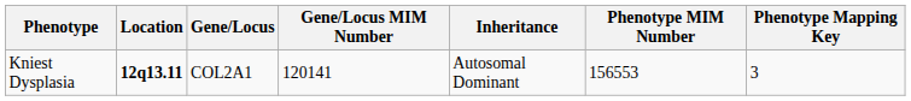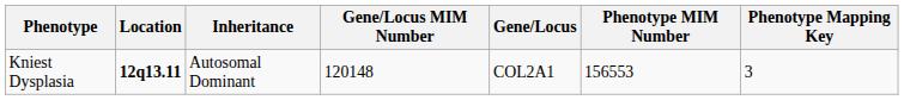columns swapped: Gene/Locus <-> Inheritance
Kniest Dysplasia | Gene/Locus MIM Number: 120141 -> 120148
